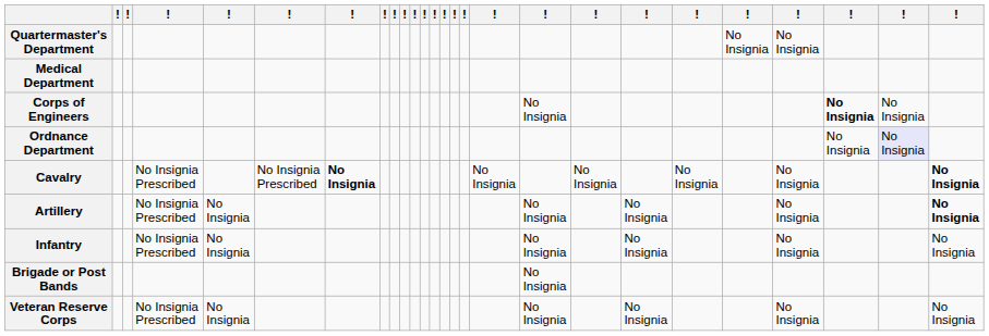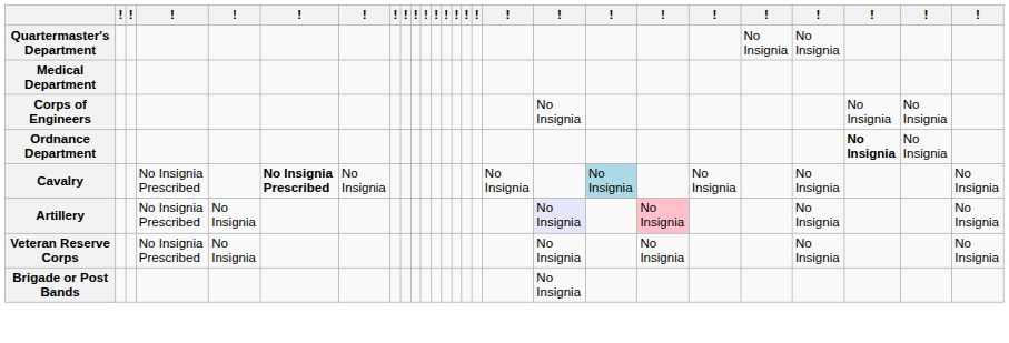Corps of Engineers | column 24: bold -> normal
Ordnance Department | column 24: normal -> bold
Ordnance Department | column 25: lavender background -> no background
Cavalry | column 6: normal -> bold
Cavalry | column 7: bold -> normal
Cavalry | column 19: no background -> lightblue background
Cavalry | column 26: bold -> normal
Artillery | column 18: no background -> lavender background
Artillery | column 20: no background -> pink background
Artillery | column 26: bold -> normal
- row: Infantry | No Insignia Prescribed | No Insignia | No Insignia | No Insignia | No Insignia | No Insignia
rows swapped: Veteran Reserve Corps <-> Brigade or Post Bands
